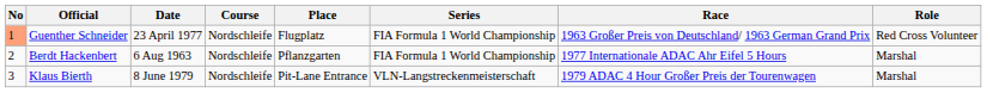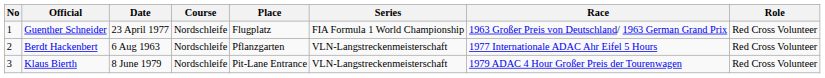Guenther Schneider | No: lightsalmon background -> no background
Berdt Hackenbert | Series: FIA Formula 1 World Championship -> VLN-Langstreckenmeisterschaft
Berdt Hackenbert | Role: Marshal -> Red Cross Volunteer
Klaus Bierth | Role: Marshal -> Red Cross Volunteer
